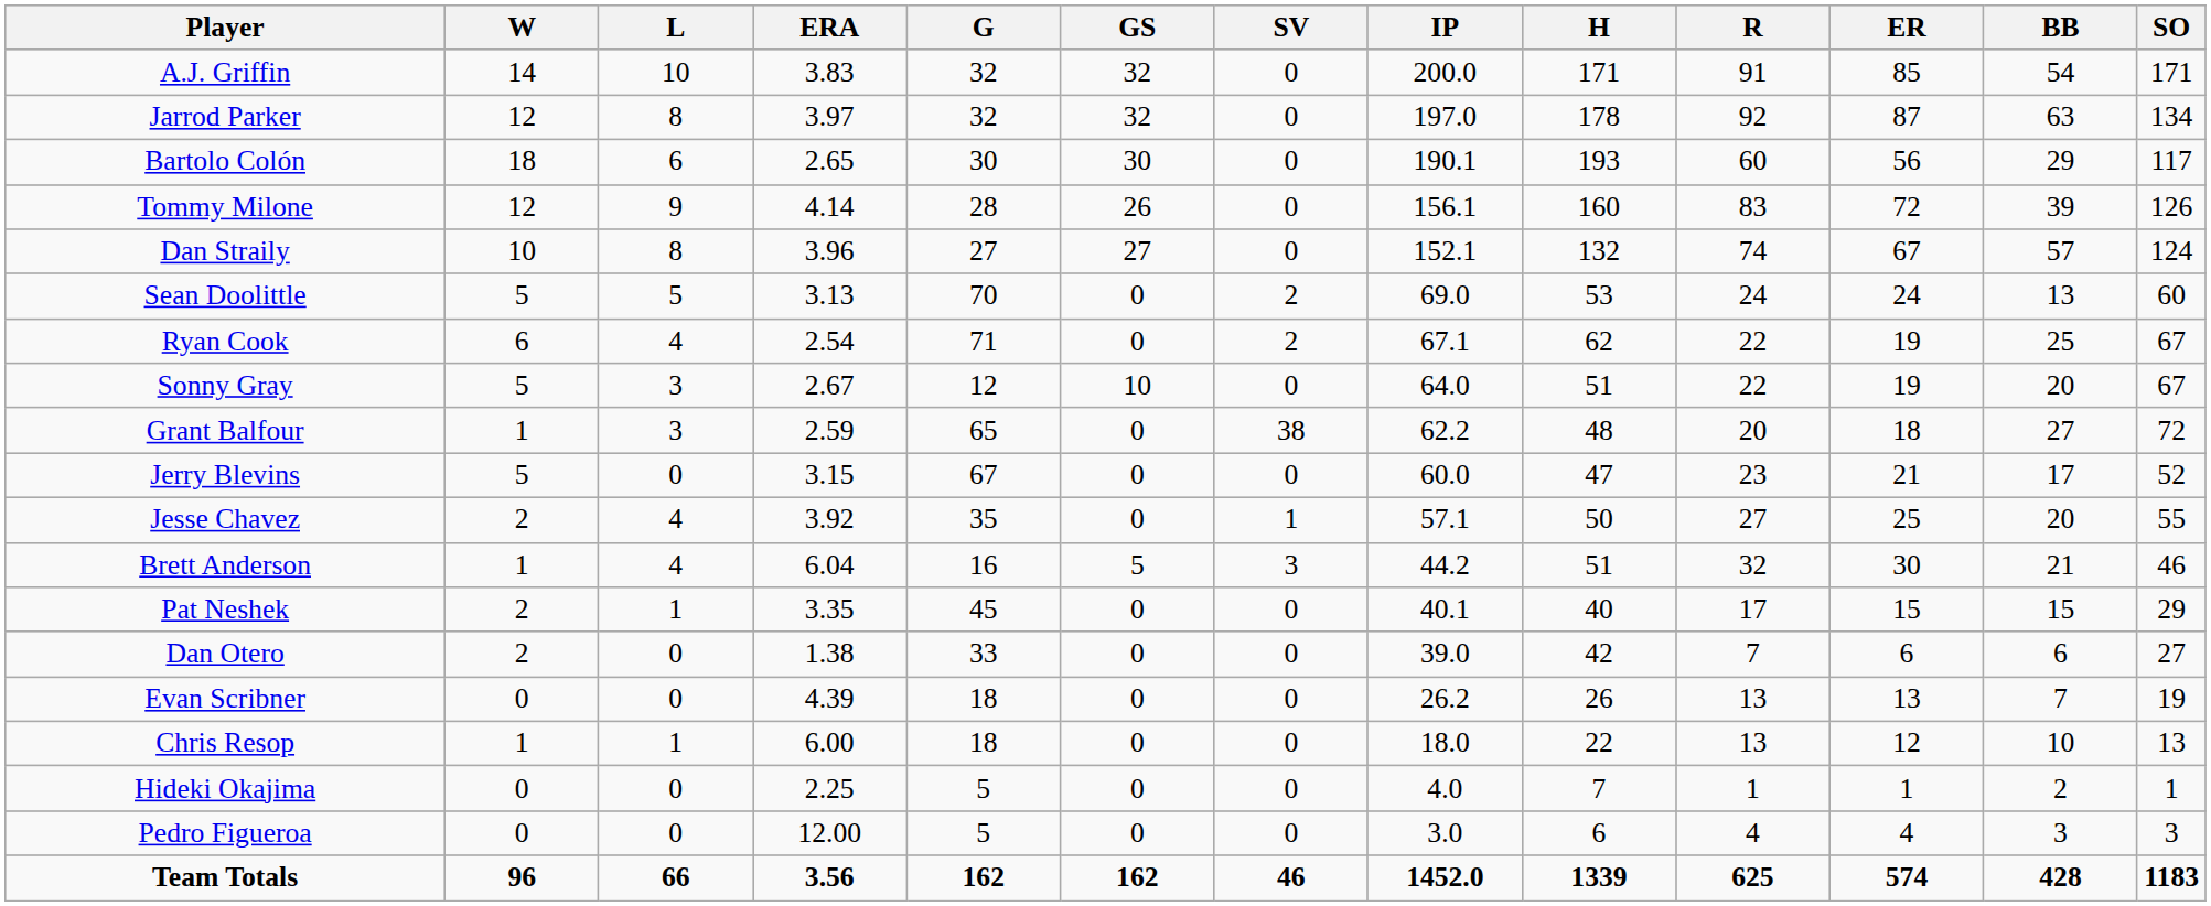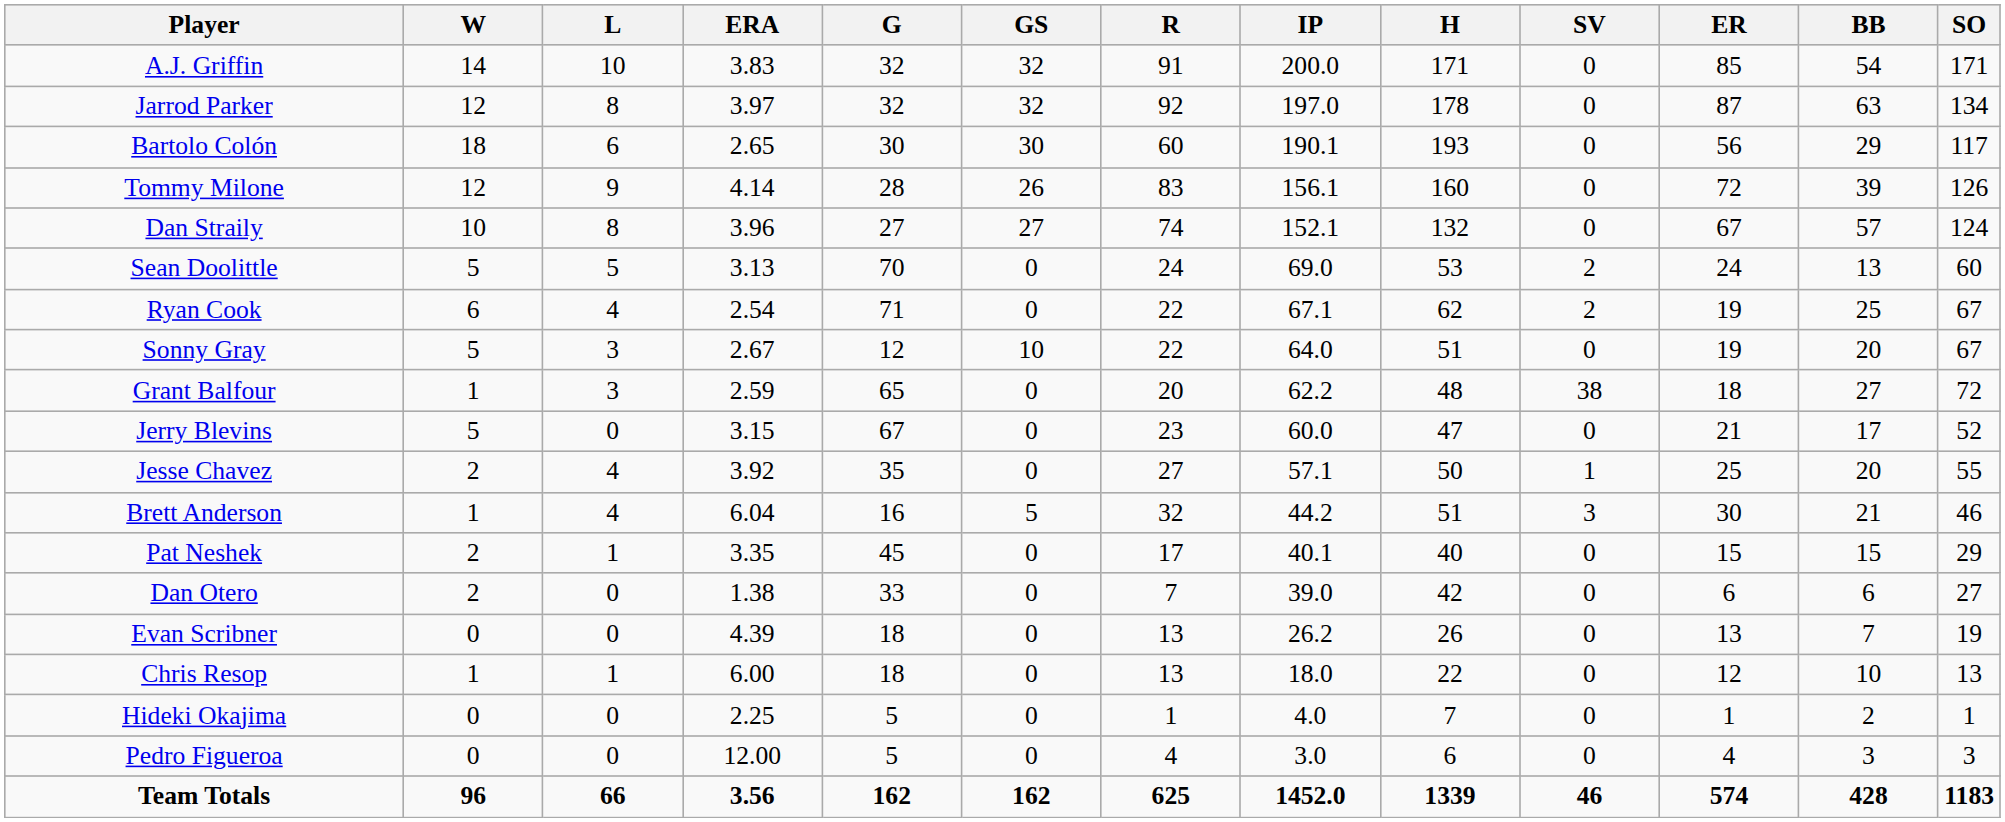columns swapped: SV <-> R
